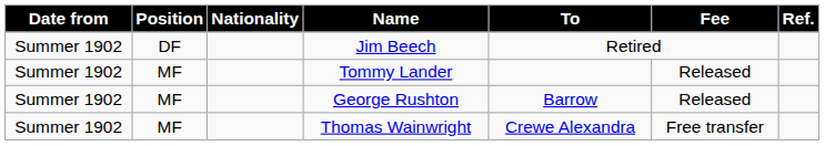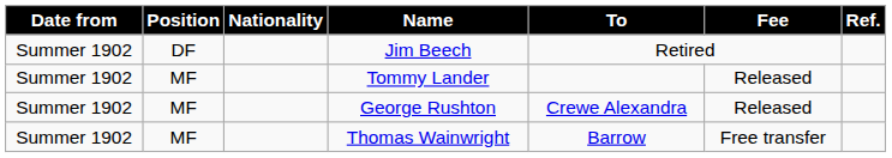George Rushton | To: Barrow -> Crewe Alexandra
Thomas Wainwright | To: Crewe Alexandra -> Barrow
